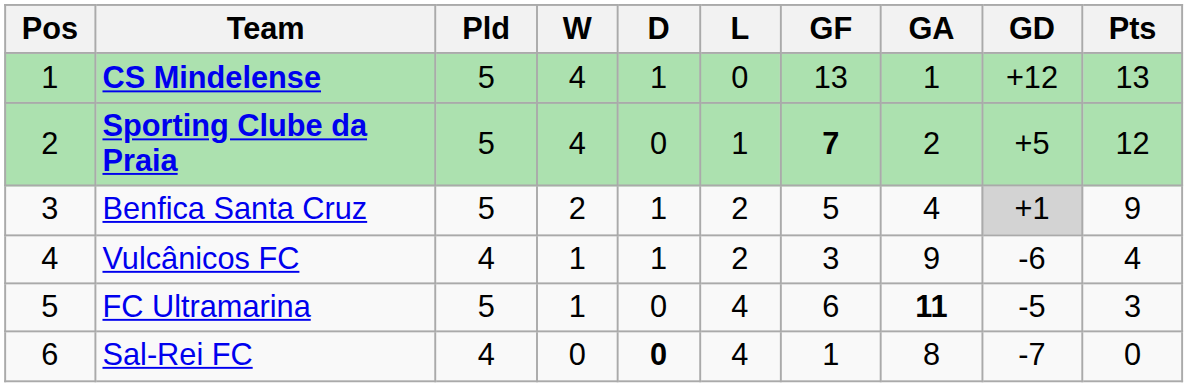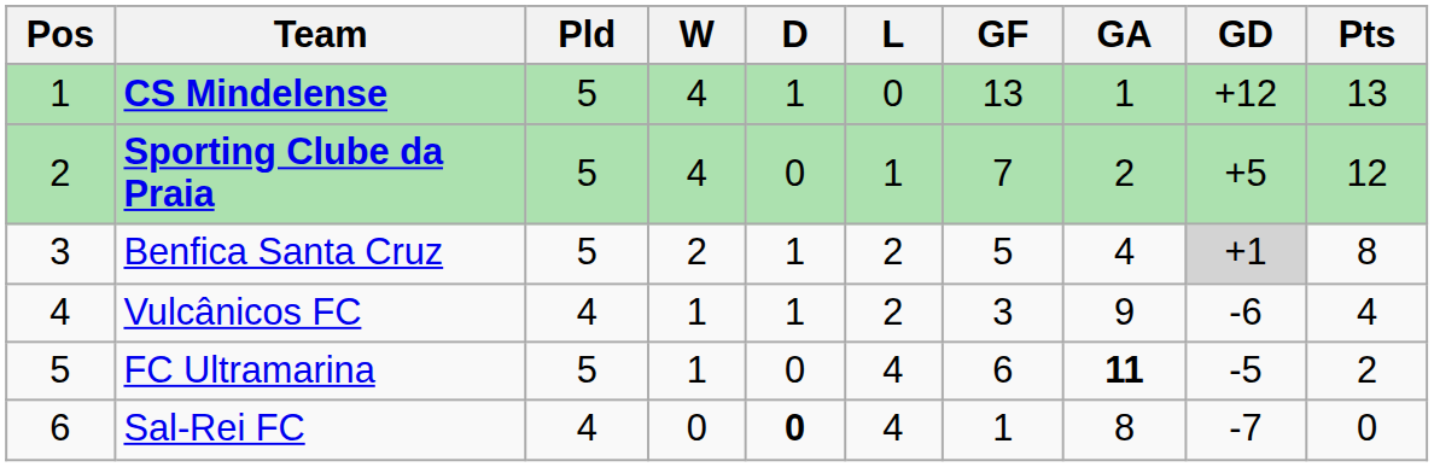Sporting Clube da Praia | GF: bold -> normal
Benfica Santa Cruz | Pts: 9 -> 8
FC Ultramarina | Pts: 3 -> 2
